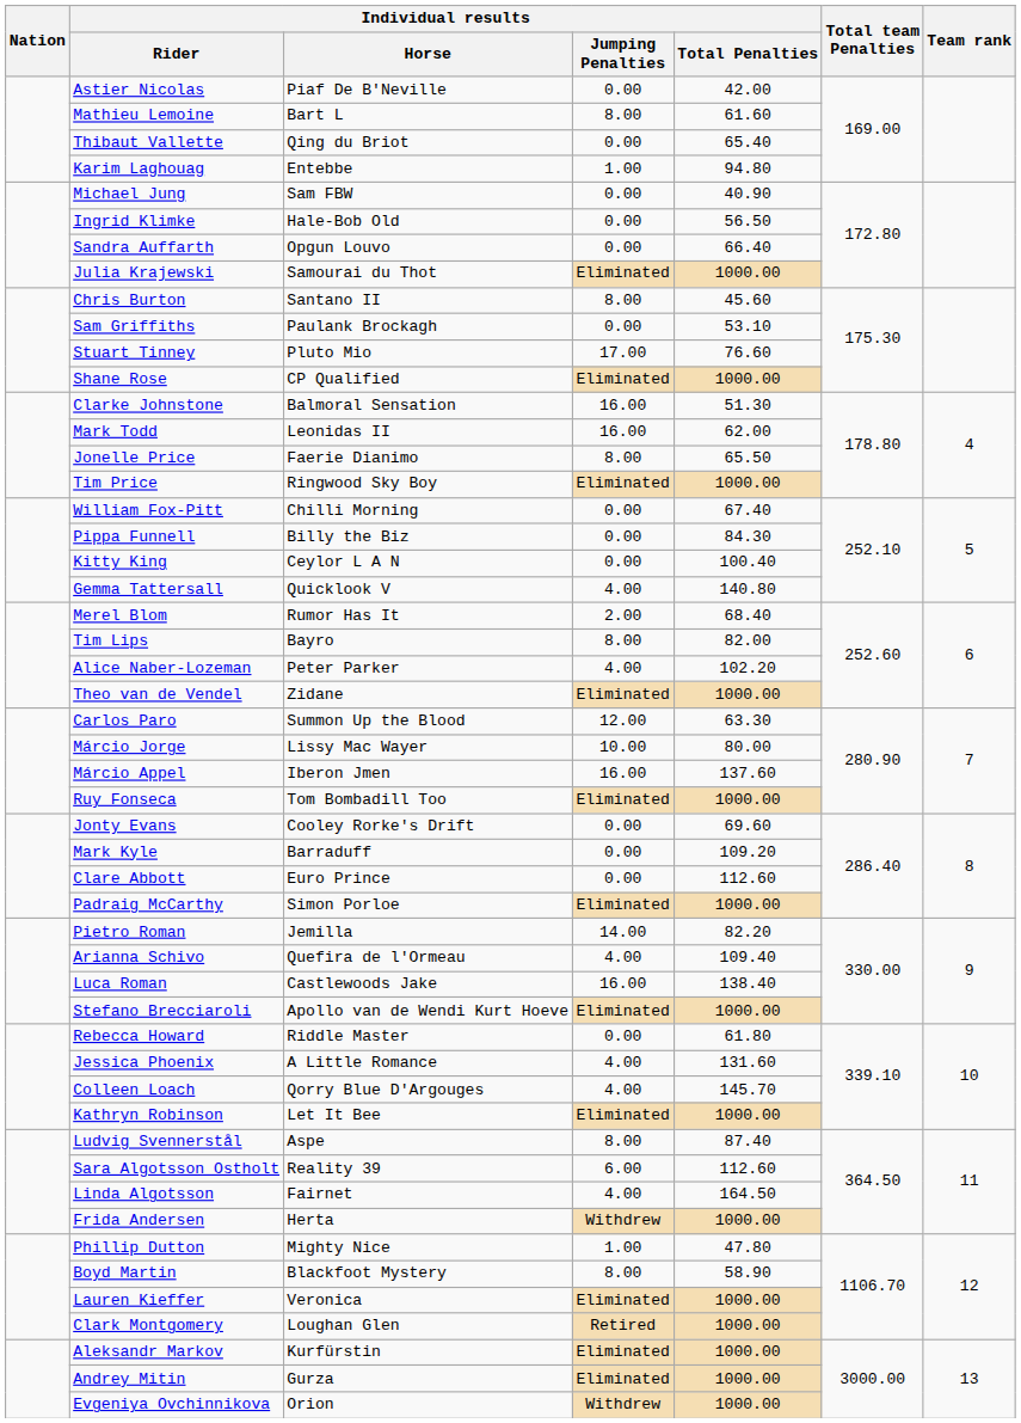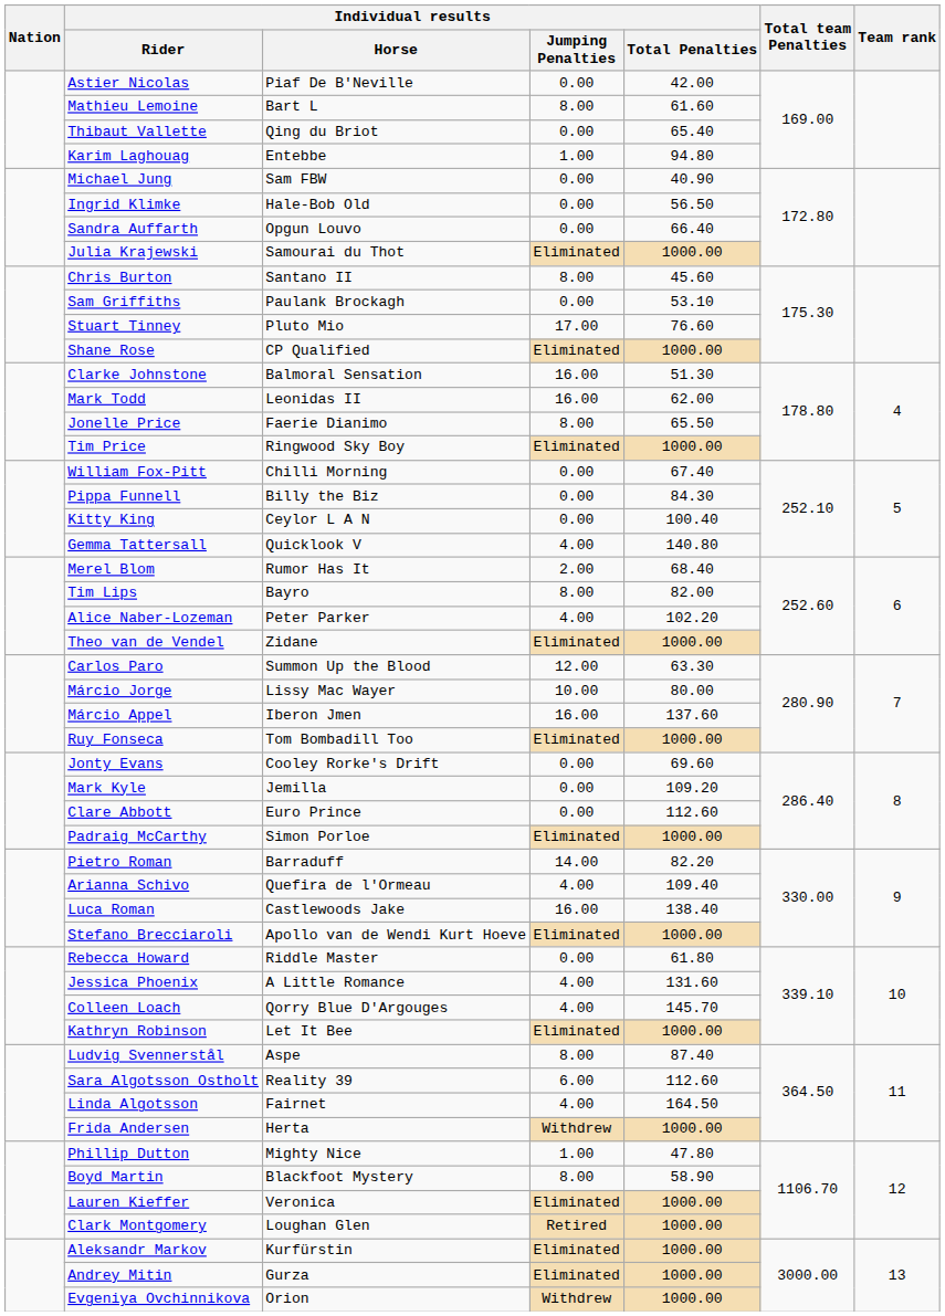Mark Kyle | Individual results / Horse: Barraduff -> Jemilla
Pietro Roman | Individual results / Horse: Jemilla -> Barraduff
